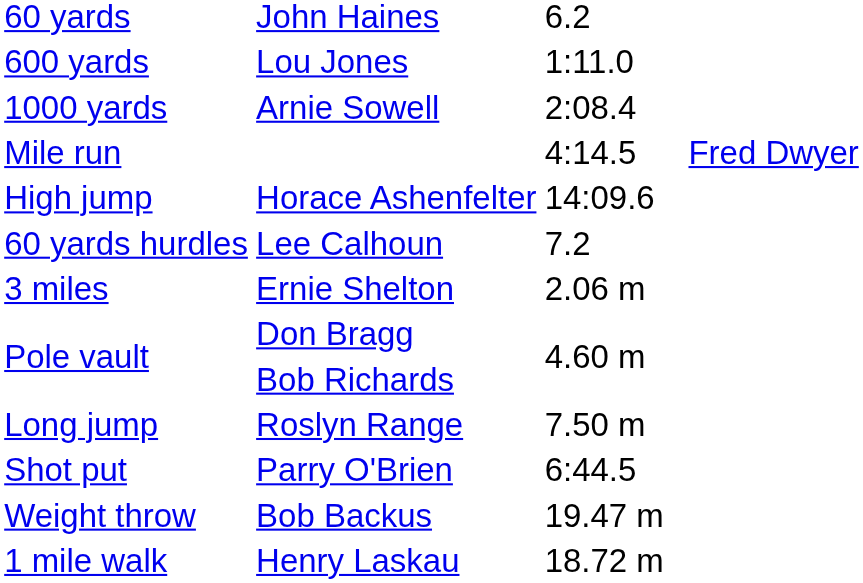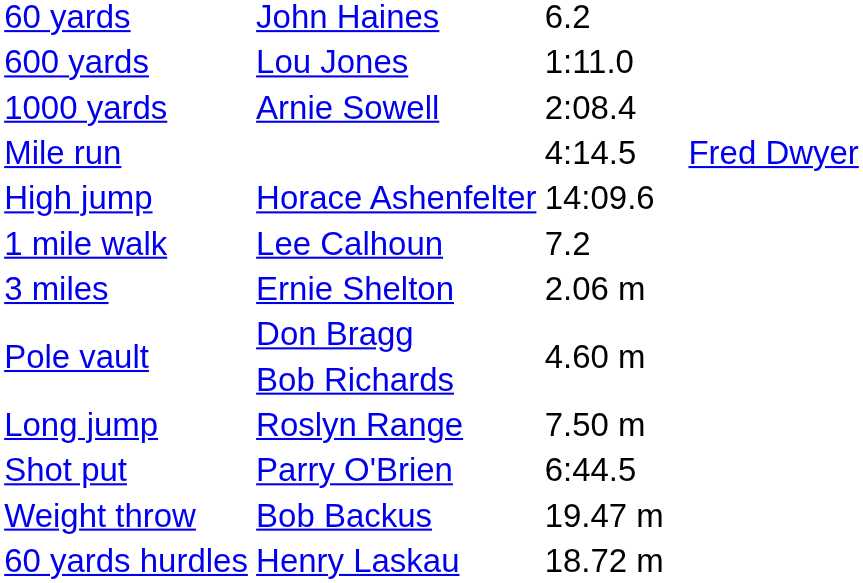Lee Calhoun | column 1: 60 yards hurdles -> 1 mile walk
Henry Laskau | column 1: 1 mile walk -> 60 yards hurdles
